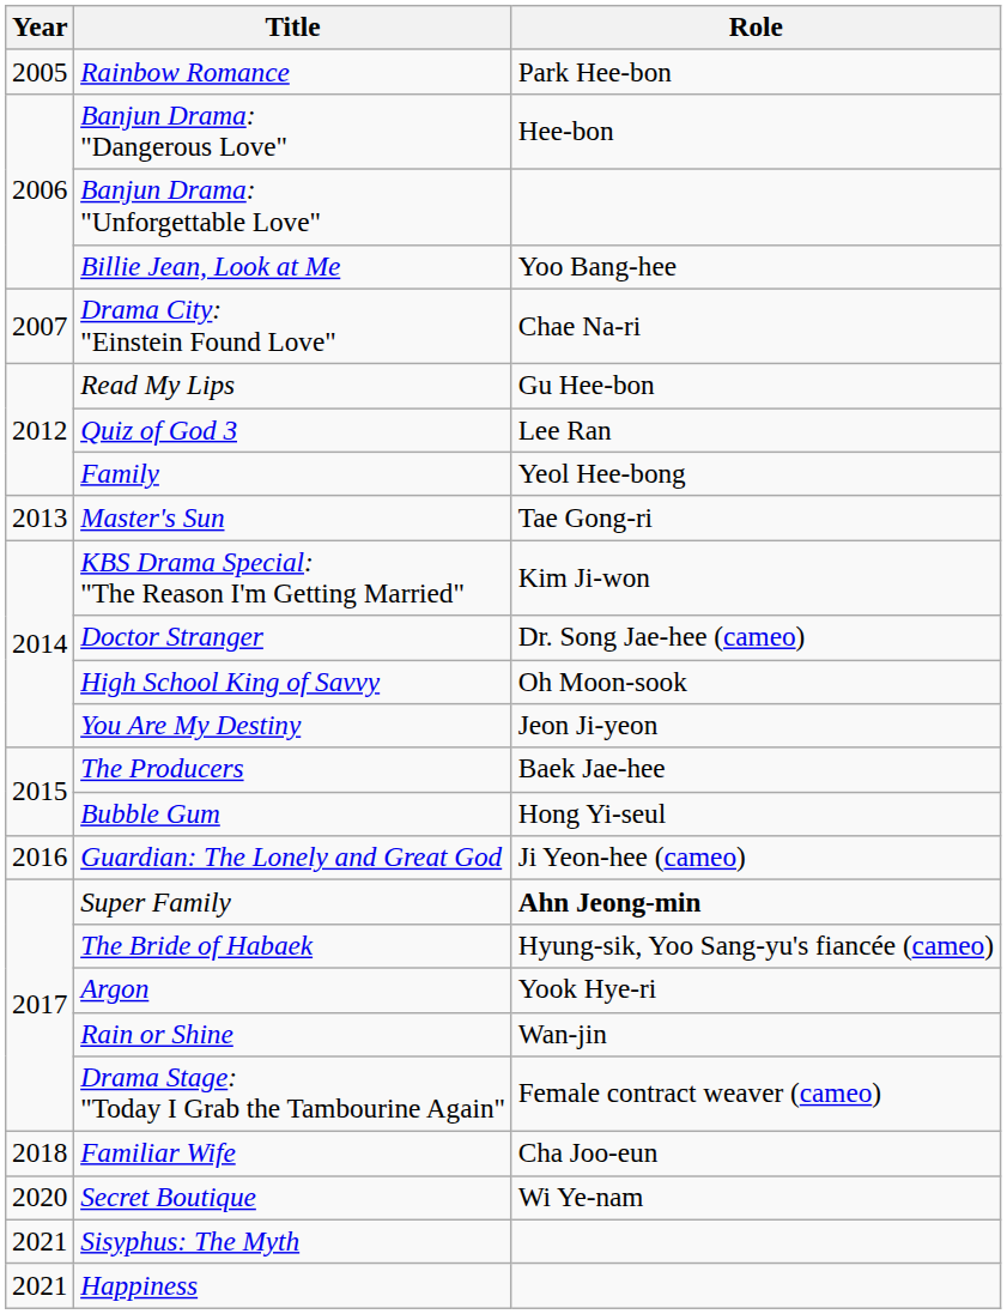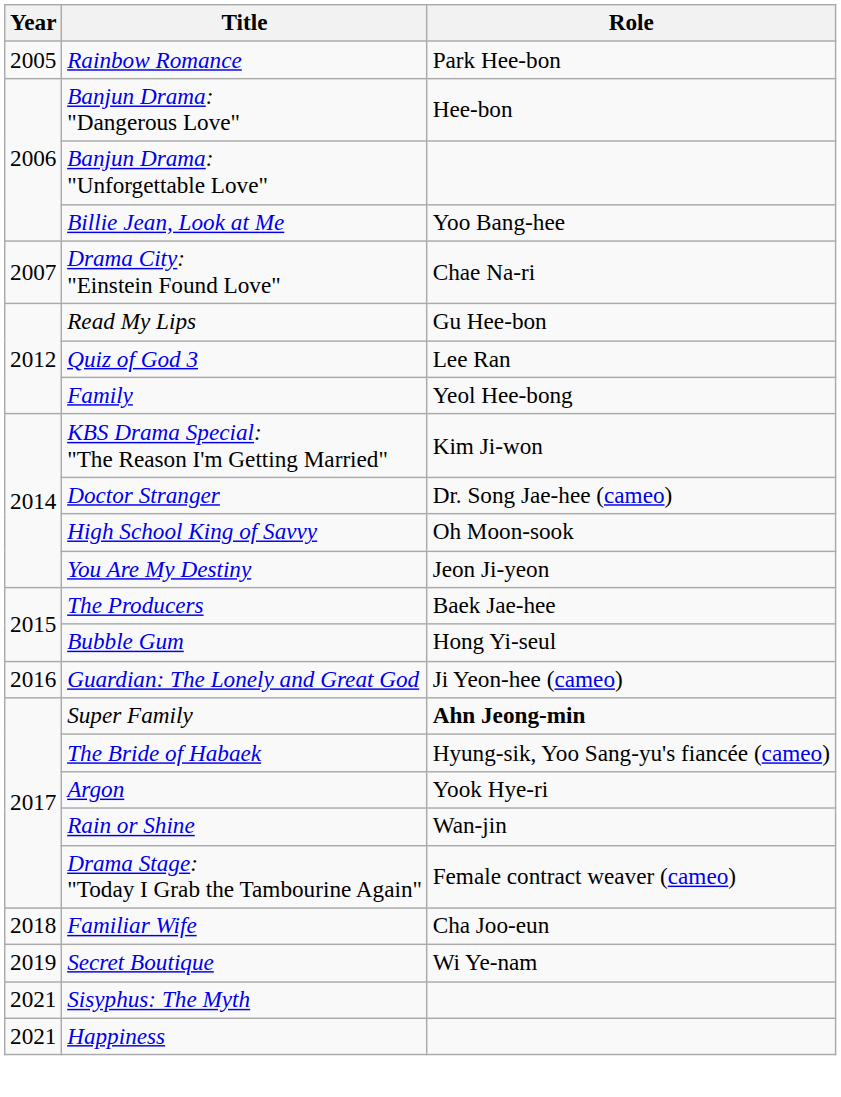- row: 2013 | Master's Sun | Tae Gong-ri
Secret Boutique | Year: 2020 -> 2019
